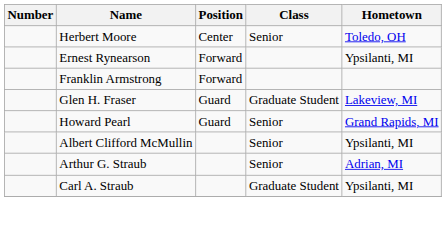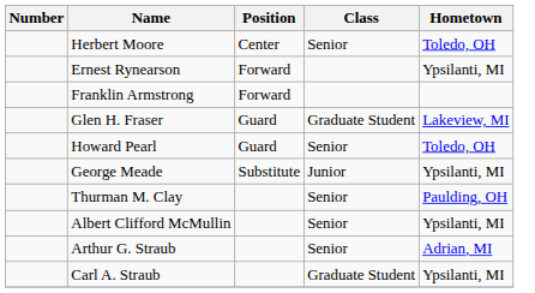Howard Pearl | Hometown: Grand Rapids, MI -> Toledo, OH
+ row: George Meade | Substitute | Junior | Ypsilanti, MI
+ row: Thurman M. Clay | Senior | Paulding, OH
